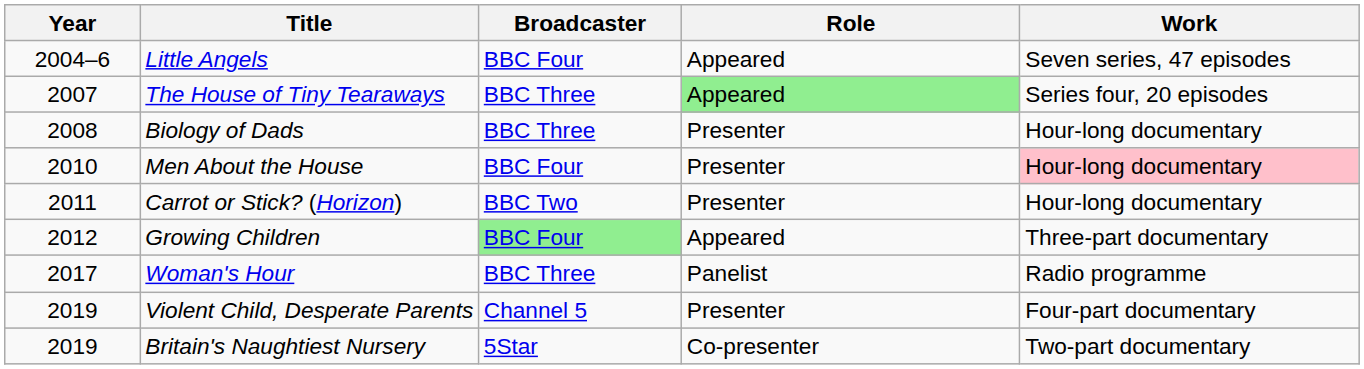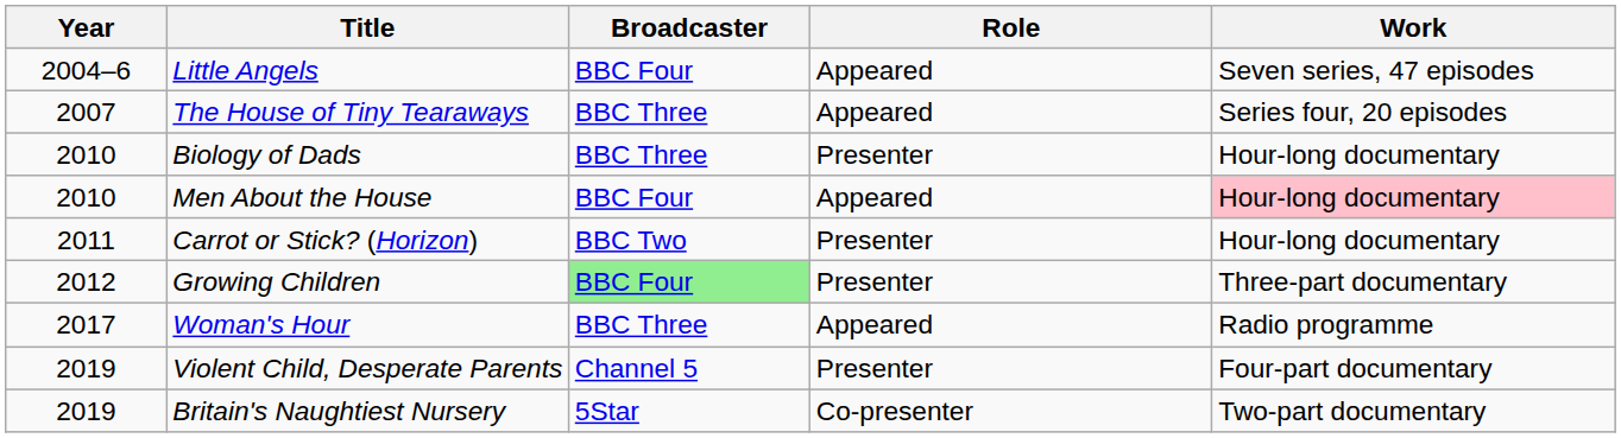The House of Tiny Tearaways | Role: lightgreen background -> no background
Biology of Dads | Year: 2008 -> 2010
Men About the House | Role: Presenter -> Appeared
Growing Children | Role: Appeared -> Presenter
Woman's Hour | Role: Panelist -> Appeared
